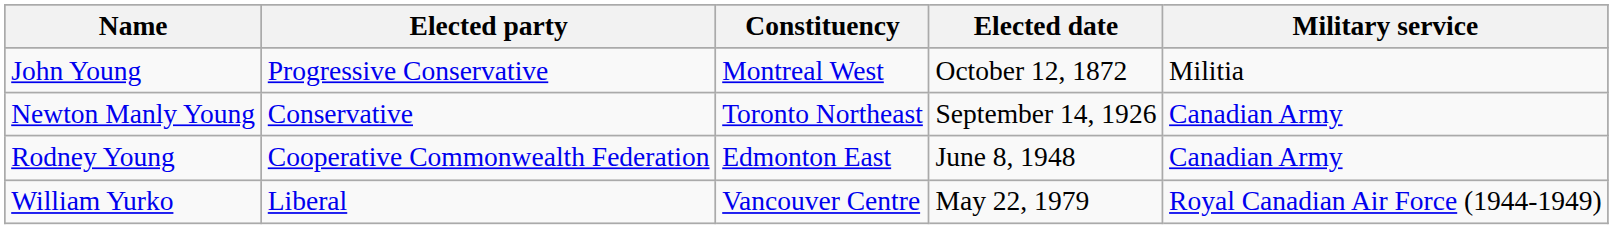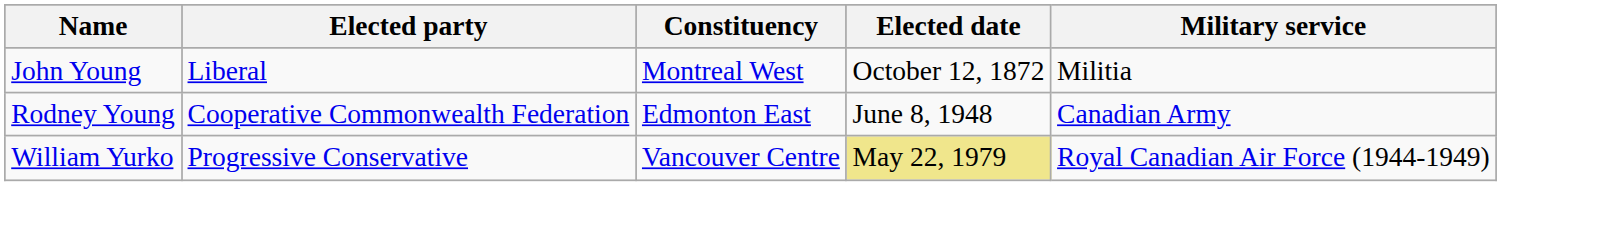John Young | Elected party: Progressive Conservative -> Liberal
- row: Newton Manly Young | Conservative | Toronto Northeast | September 14, 1926 | Canadian Army
William Yurko | Elected party: Liberal -> Progressive Conservative
William Yurko | Elected date: no background -> khaki background
